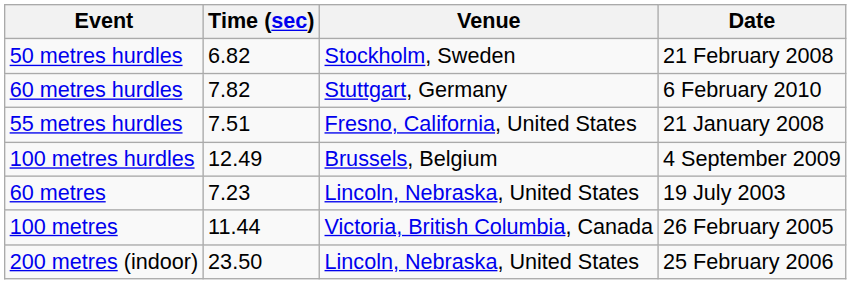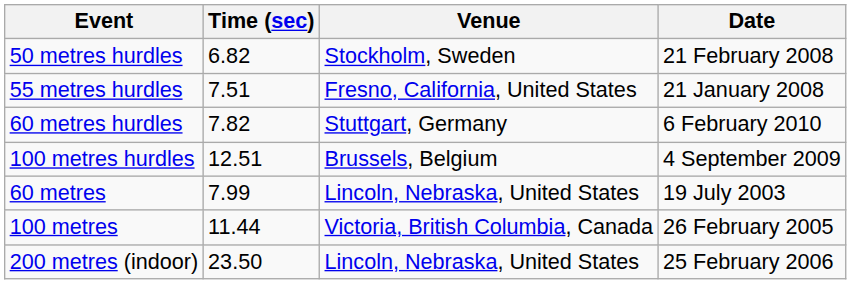rows swapped: 55 metres hurdles <-> 60 metres hurdles
100 metres hurdles | Time (sec): 12.49 -> 12.51
60 metres | Time (sec): 7.23 -> 7.99
